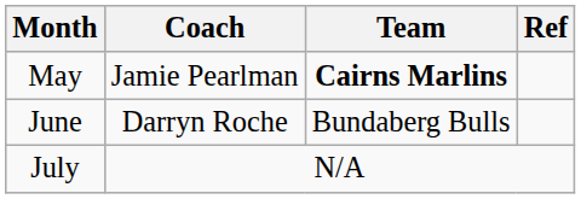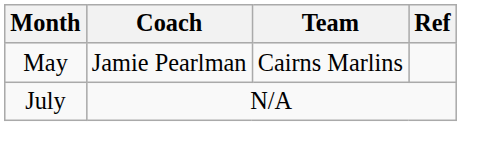May | Team: bold -> normal
- row: June | Darryn Roche | Bundaberg Bulls
